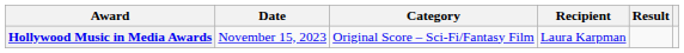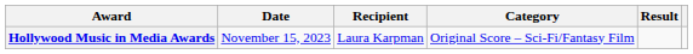columns swapped: Category <-> Recipient
